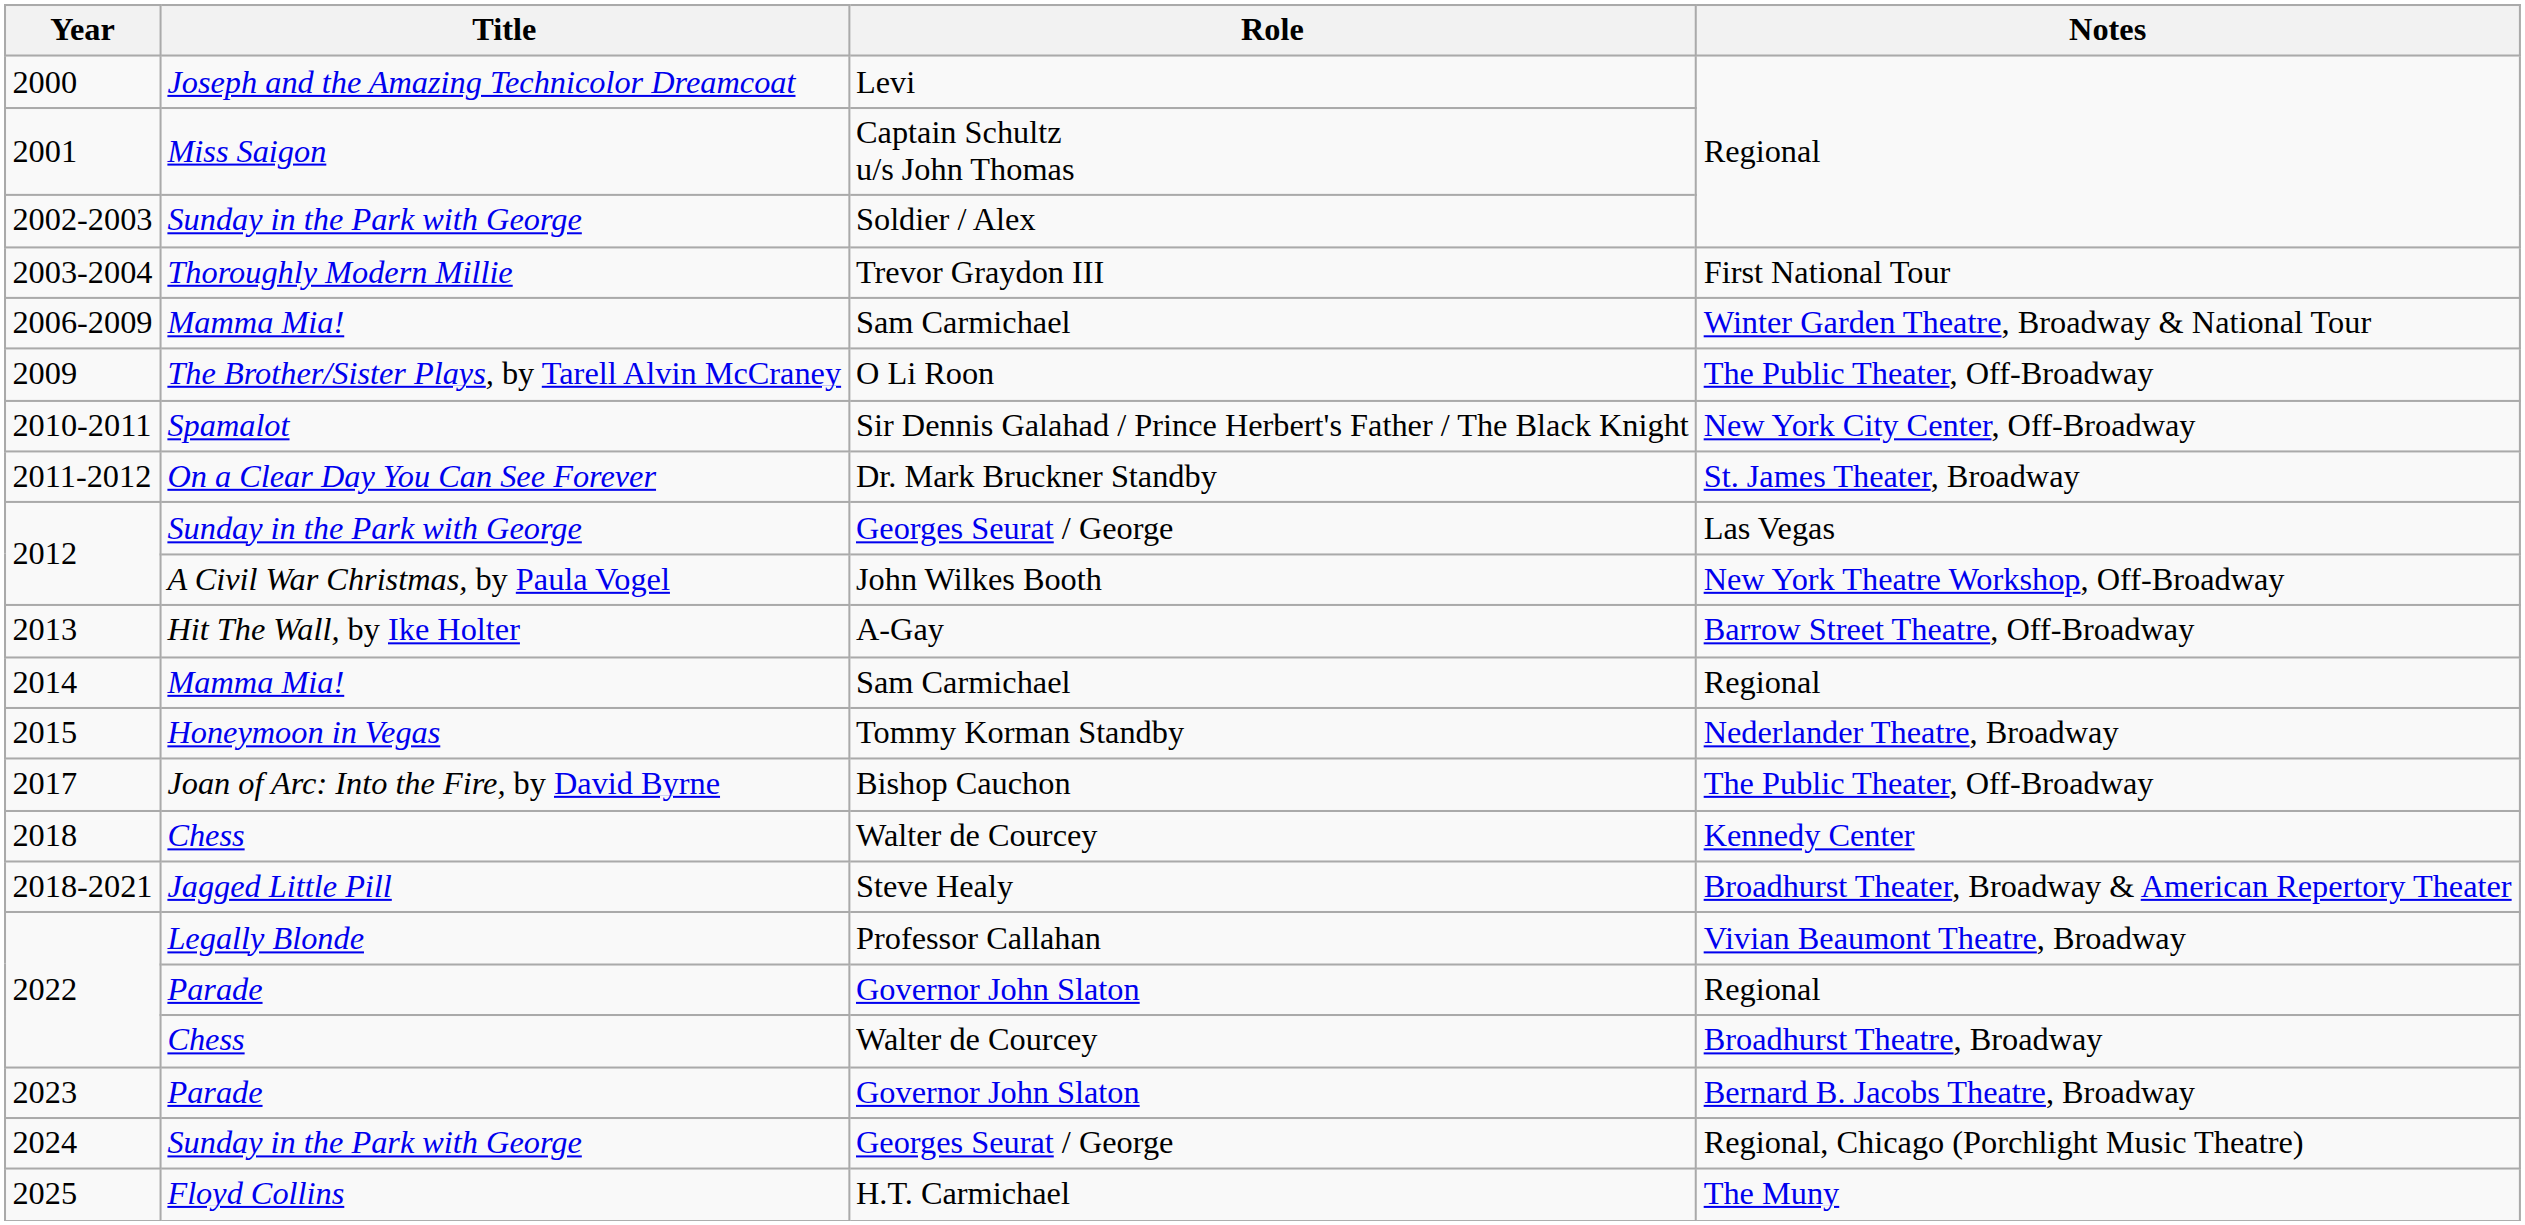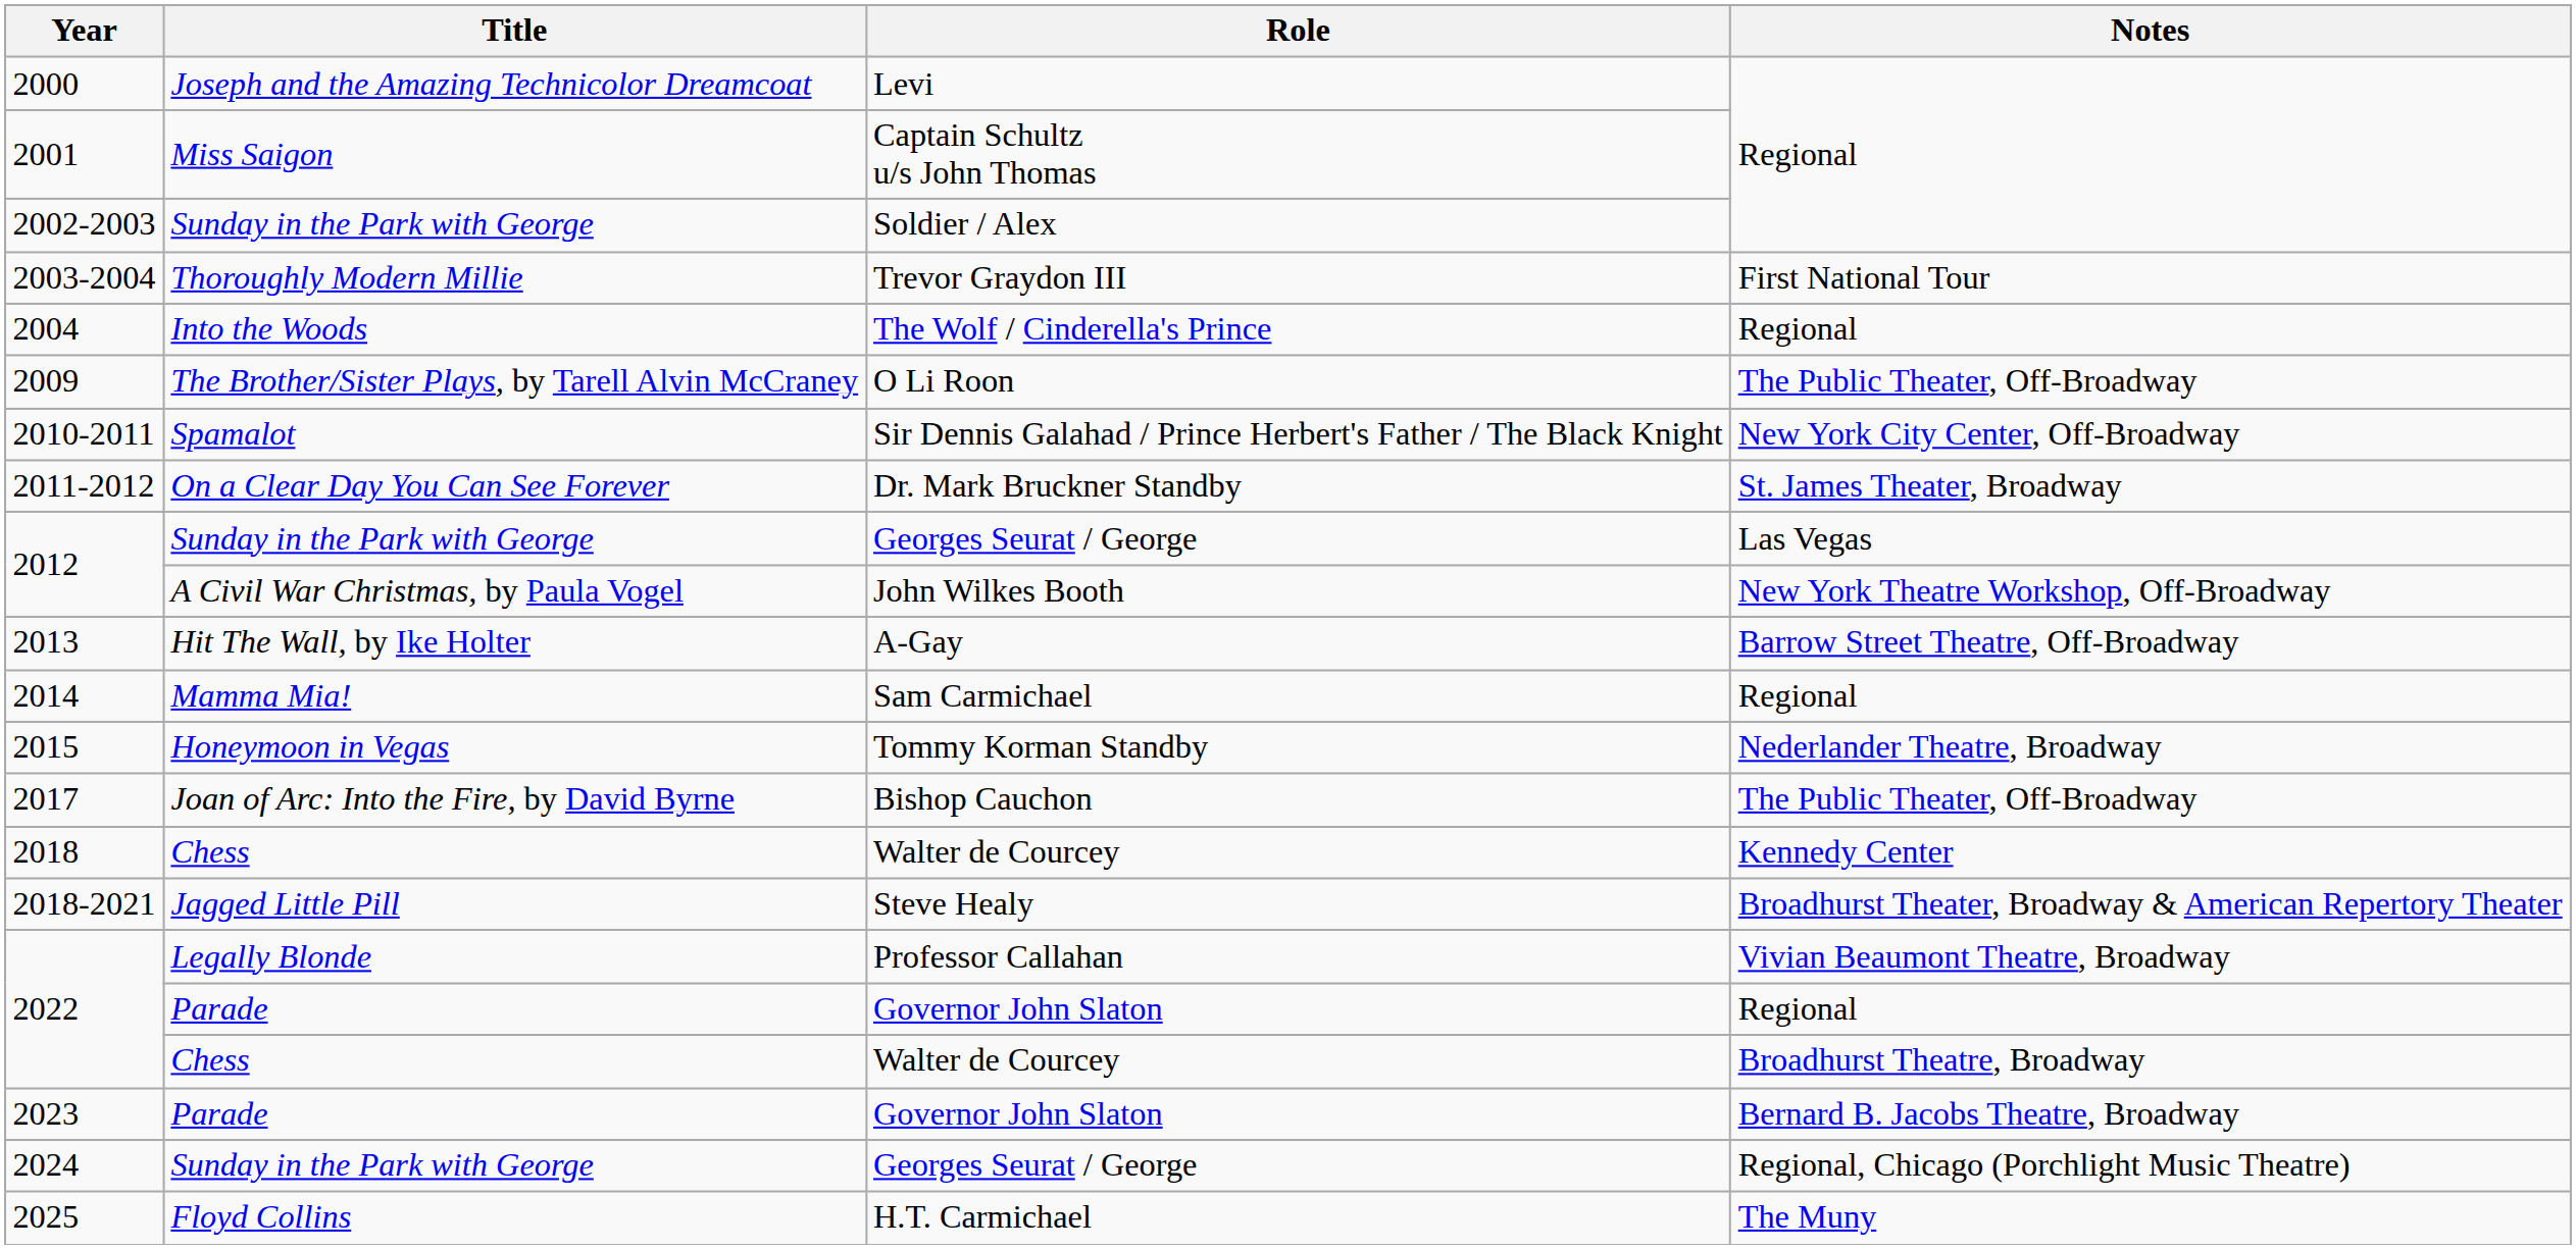+ row: 2004 | Into the Woods | The Wolf / Cinderella's Prince | Regional
- row: 2006-2009 | Mamma Mia! | Sam Carmichael | Winter Garden Theatre, Broadway & National Tour
